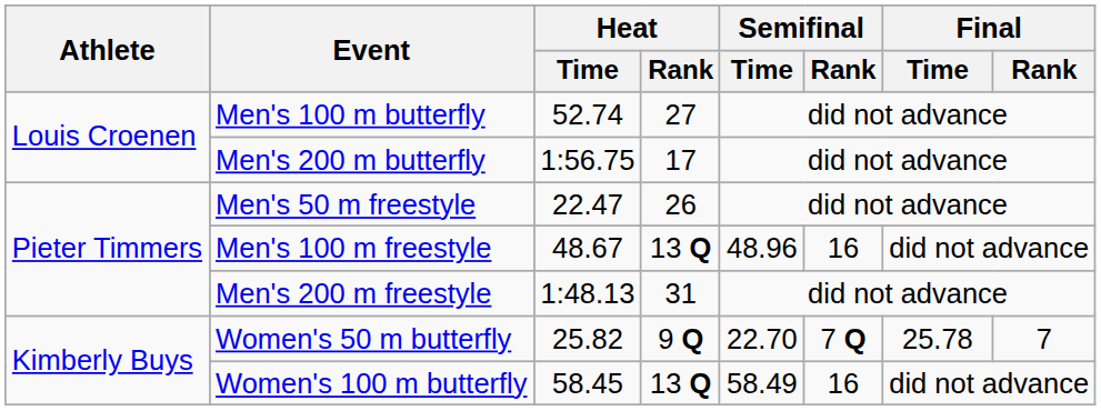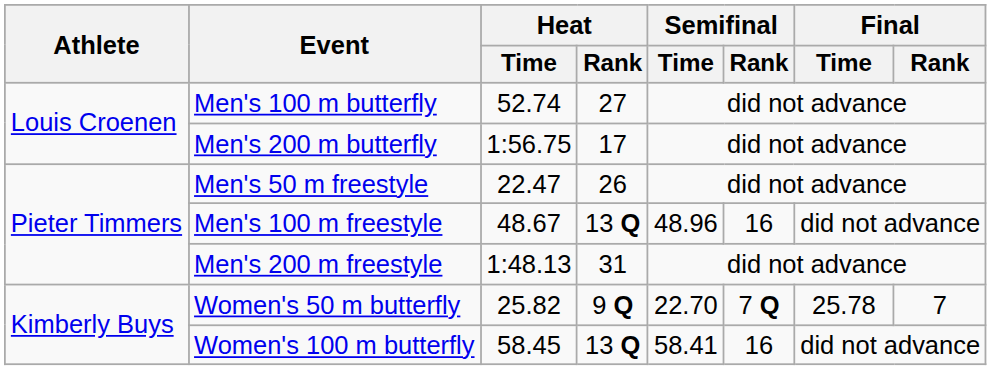Women's 100 m butterfly | Semifinal / Time: 58.49 -> 58.41
